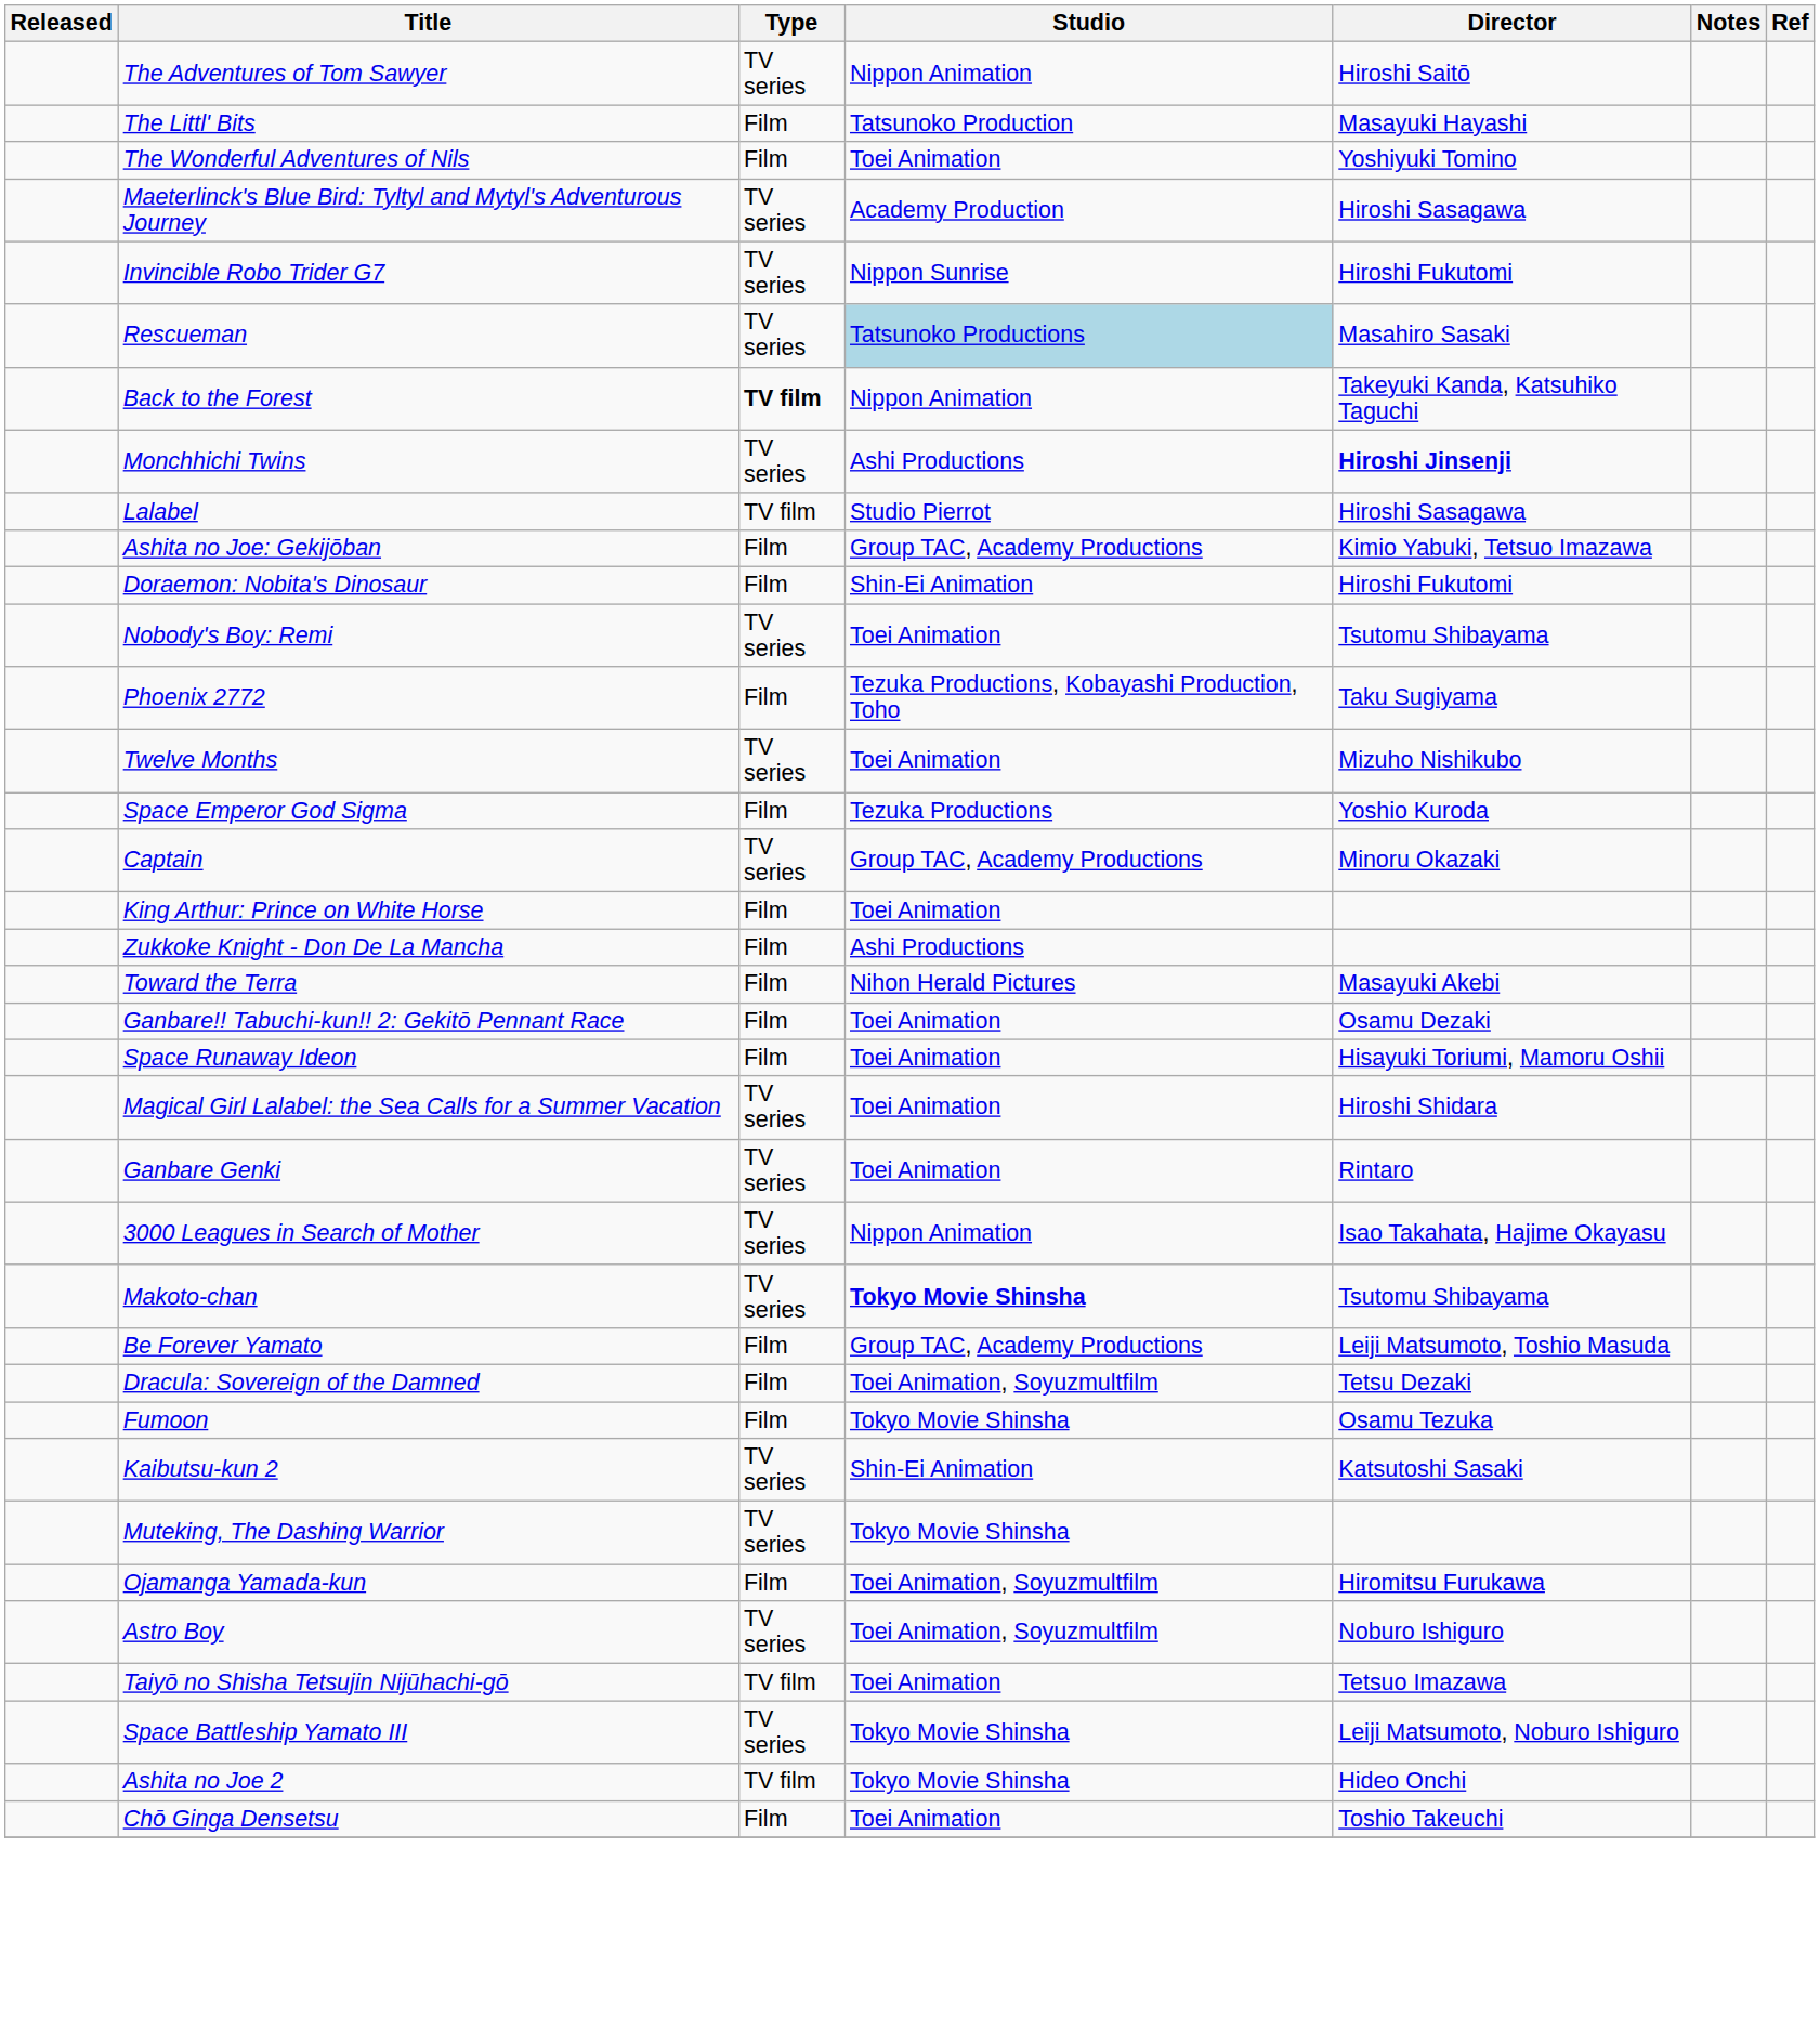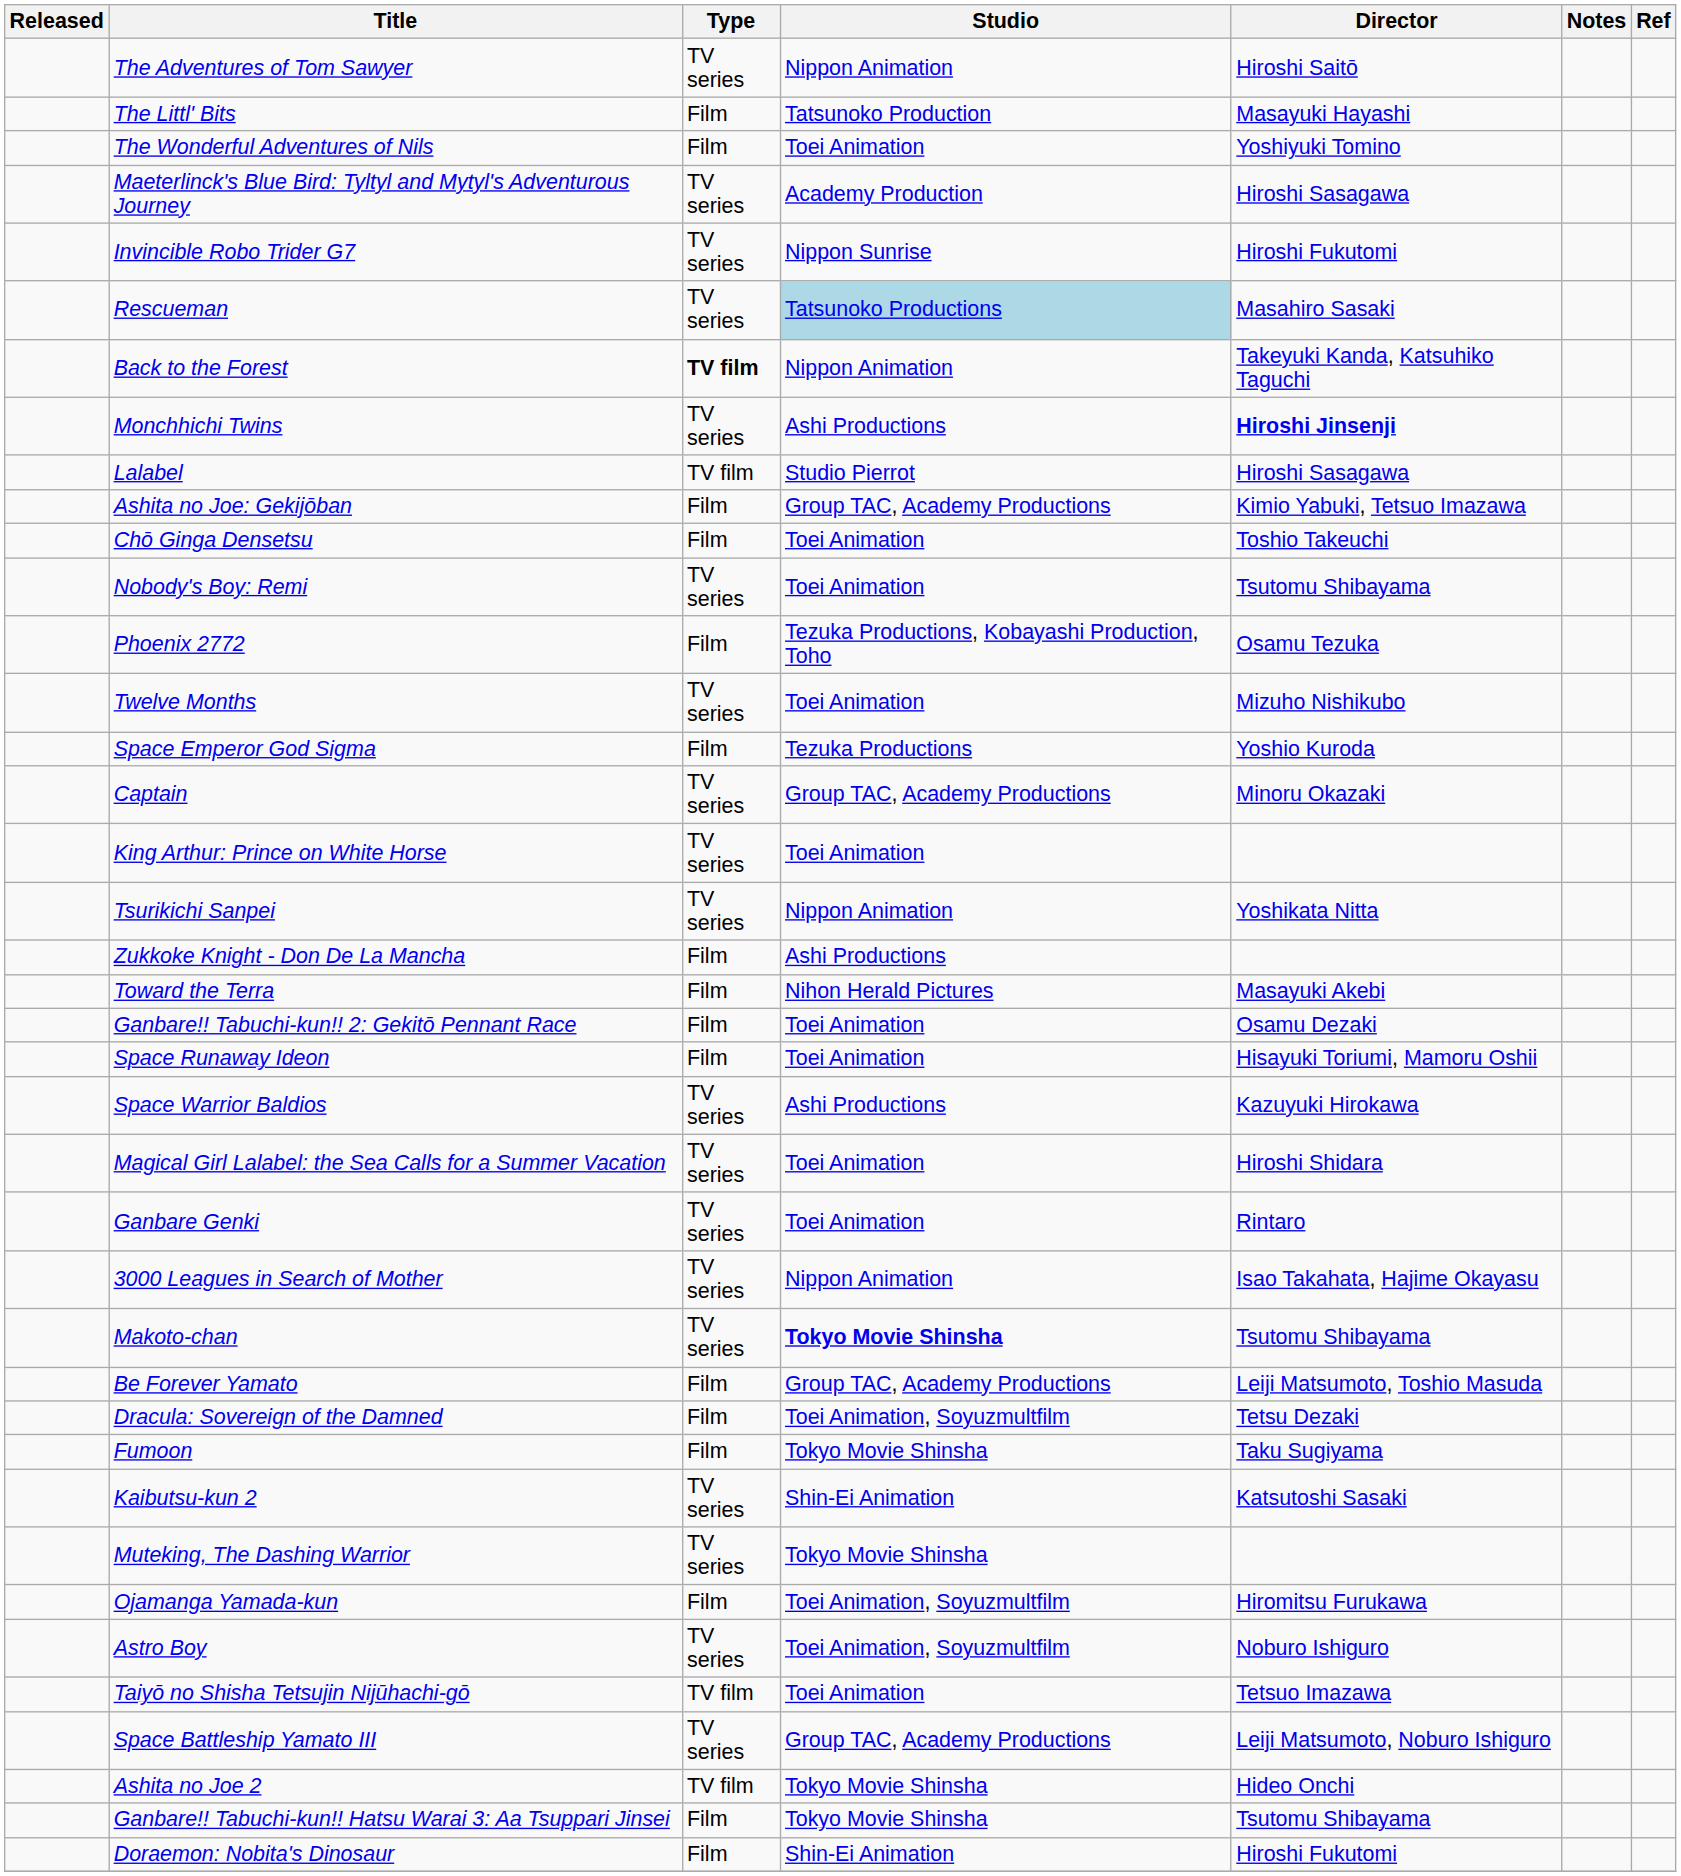rows swapped: Doraemon: Nobita's Dinosaur <-> Chō Ginga Densetsu
Phoenix 2772 | Director: Taku Sugiyama -> Osamu Tezuka
King Arthur: Prince on White Horse | Type: Film -> TV series
+ row: Tsurikichi Sanpei | TV series | Nippon Animation | Yoshikata Nitta
+ row: Space Warrior Baldios | TV series | Ashi Productions | Kazuyuki Hirokawa
Fumoon | Director: Osamu Tezuka -> Taku Sugiyama
Space Battleship Yamato III | Studio: Tokyo Movie Shinsha -> Group TAC, Academy Productions
+ row: Ganbare!! Tabuchi-kun!! Hatsu Warai 3: Aa Tsuppari Jinsei | Film | Tokyo Movie Shinsha | Tsutomu Shibayama
